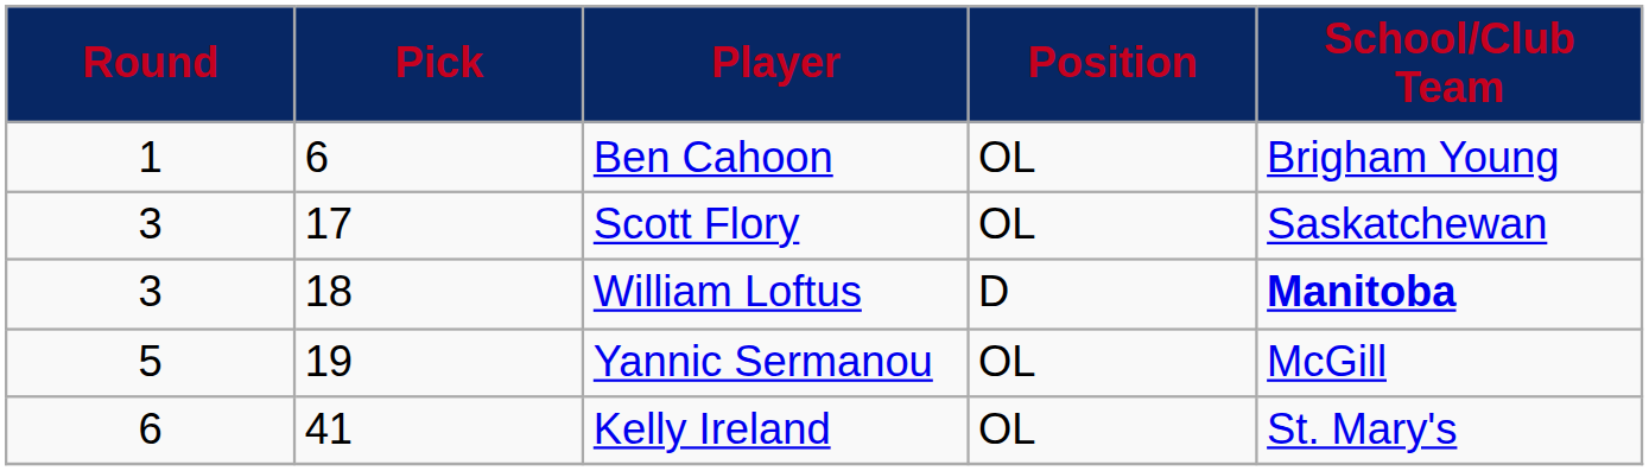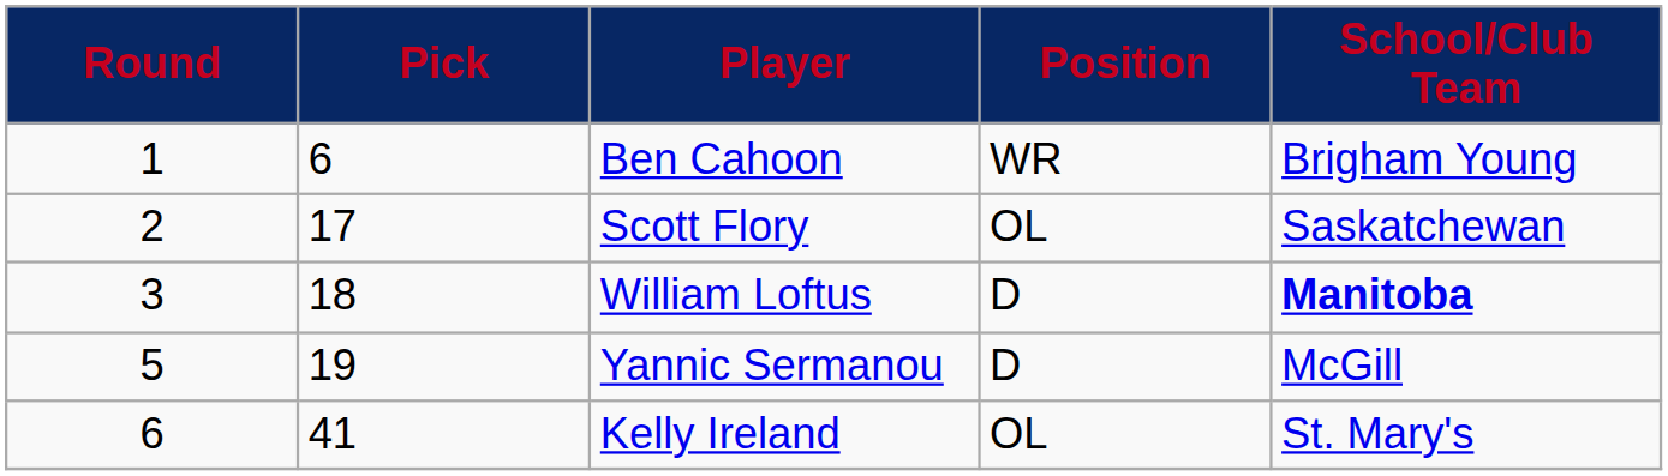Ben Cahoon | Position: OL -> WR
Scott Flory | Round: 3 -> 2
Yannic Sermanou | Position: OL -> D
